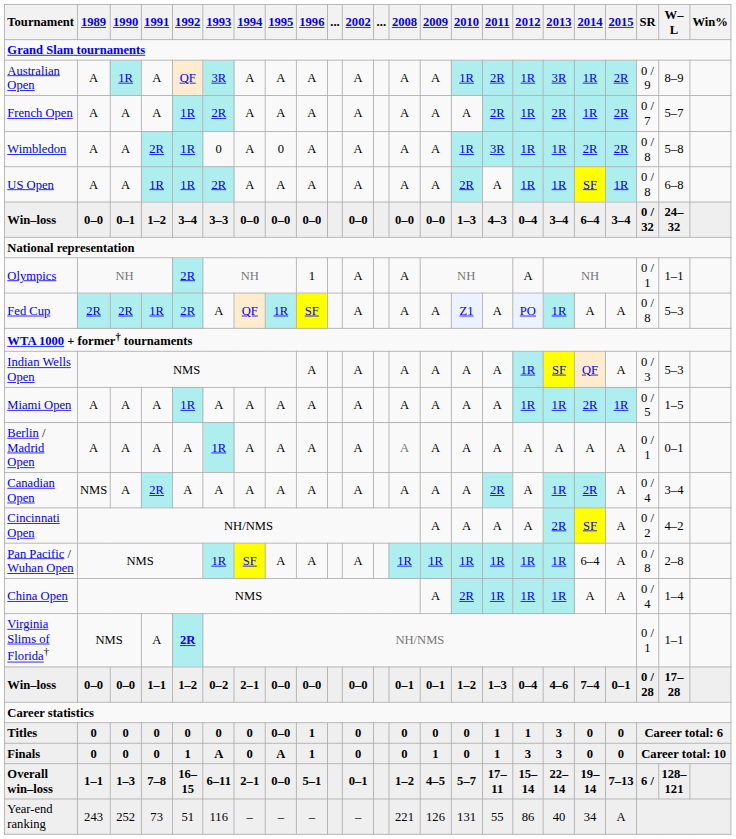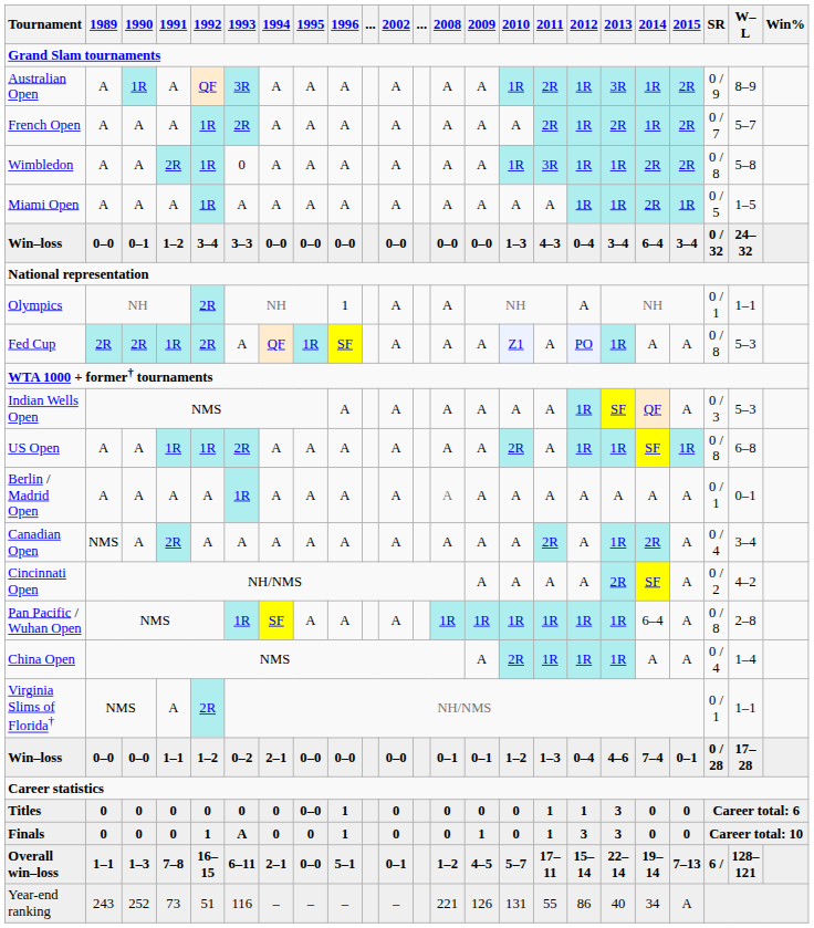Wimbledon | 1995: 0 -> A
rows swapped: US Open <-> Miami Open
Virginia Slims of Florida† | 1992: bold -> normal
Finals | 1995: A -> 0
